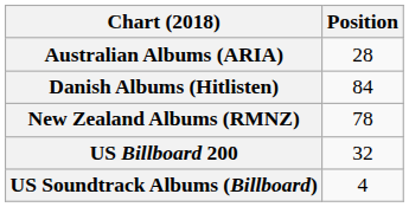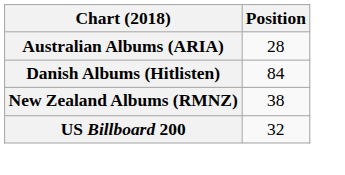New Zealand Albums (RMNZ) | Position: 78 -> 38
- row: US Soundtrack Albums (Billboard) | 4
